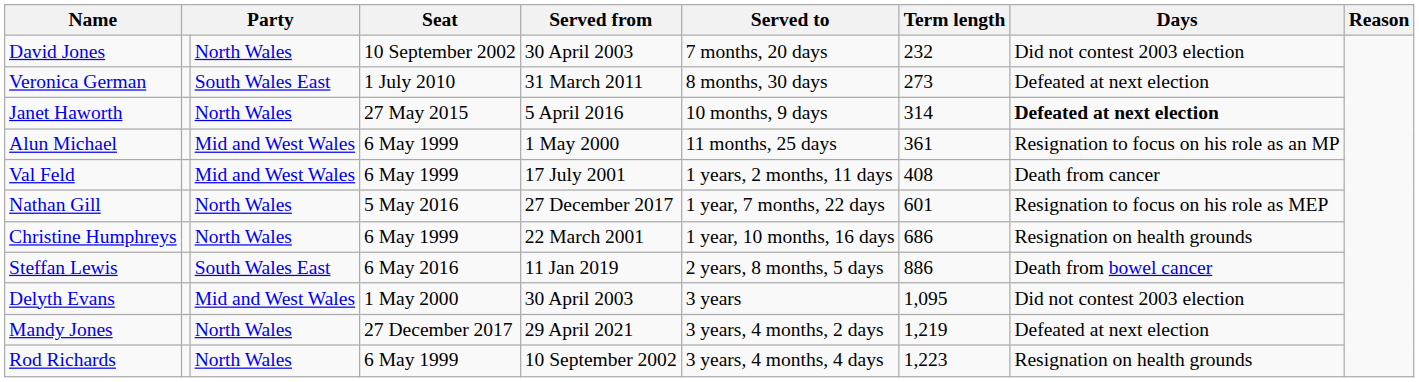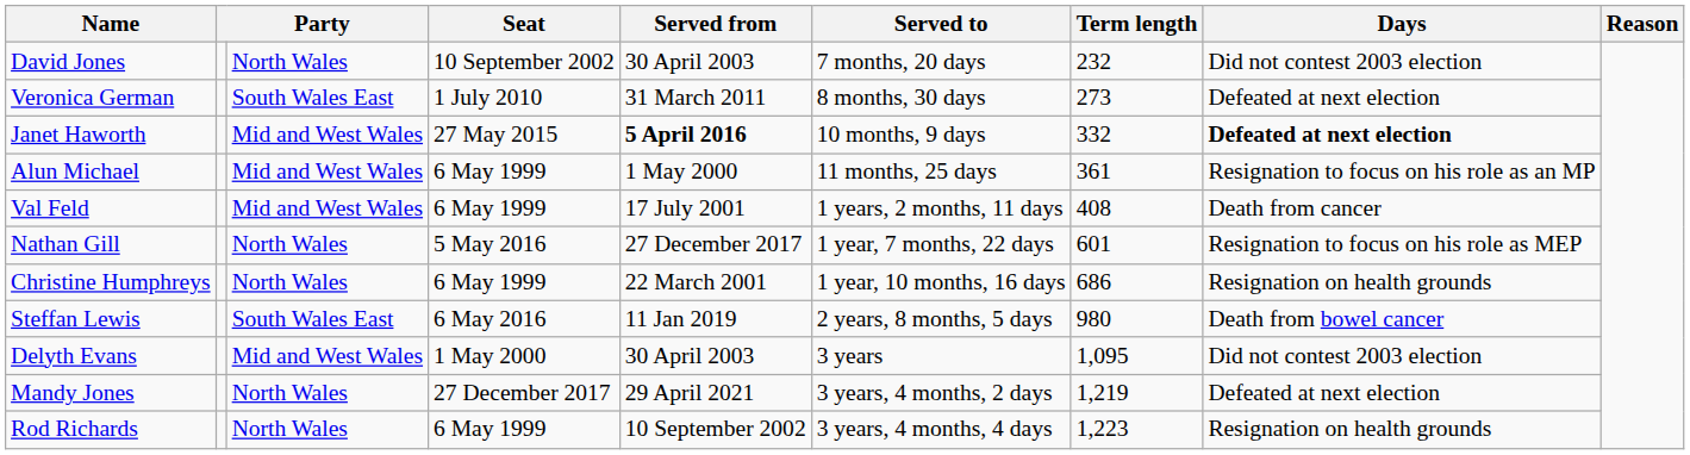Janet Haworth | column 3: North Wales -> Mid and West Wales
Janet Haworth | Served from: normal -> bold
Janet Haworth | Term length: 314 -> 332
Steffan Lewis | Term length: 886 -> 980
